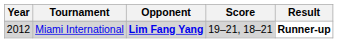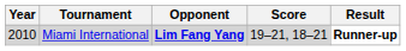Miami International | Year: 2012 -> 2010
